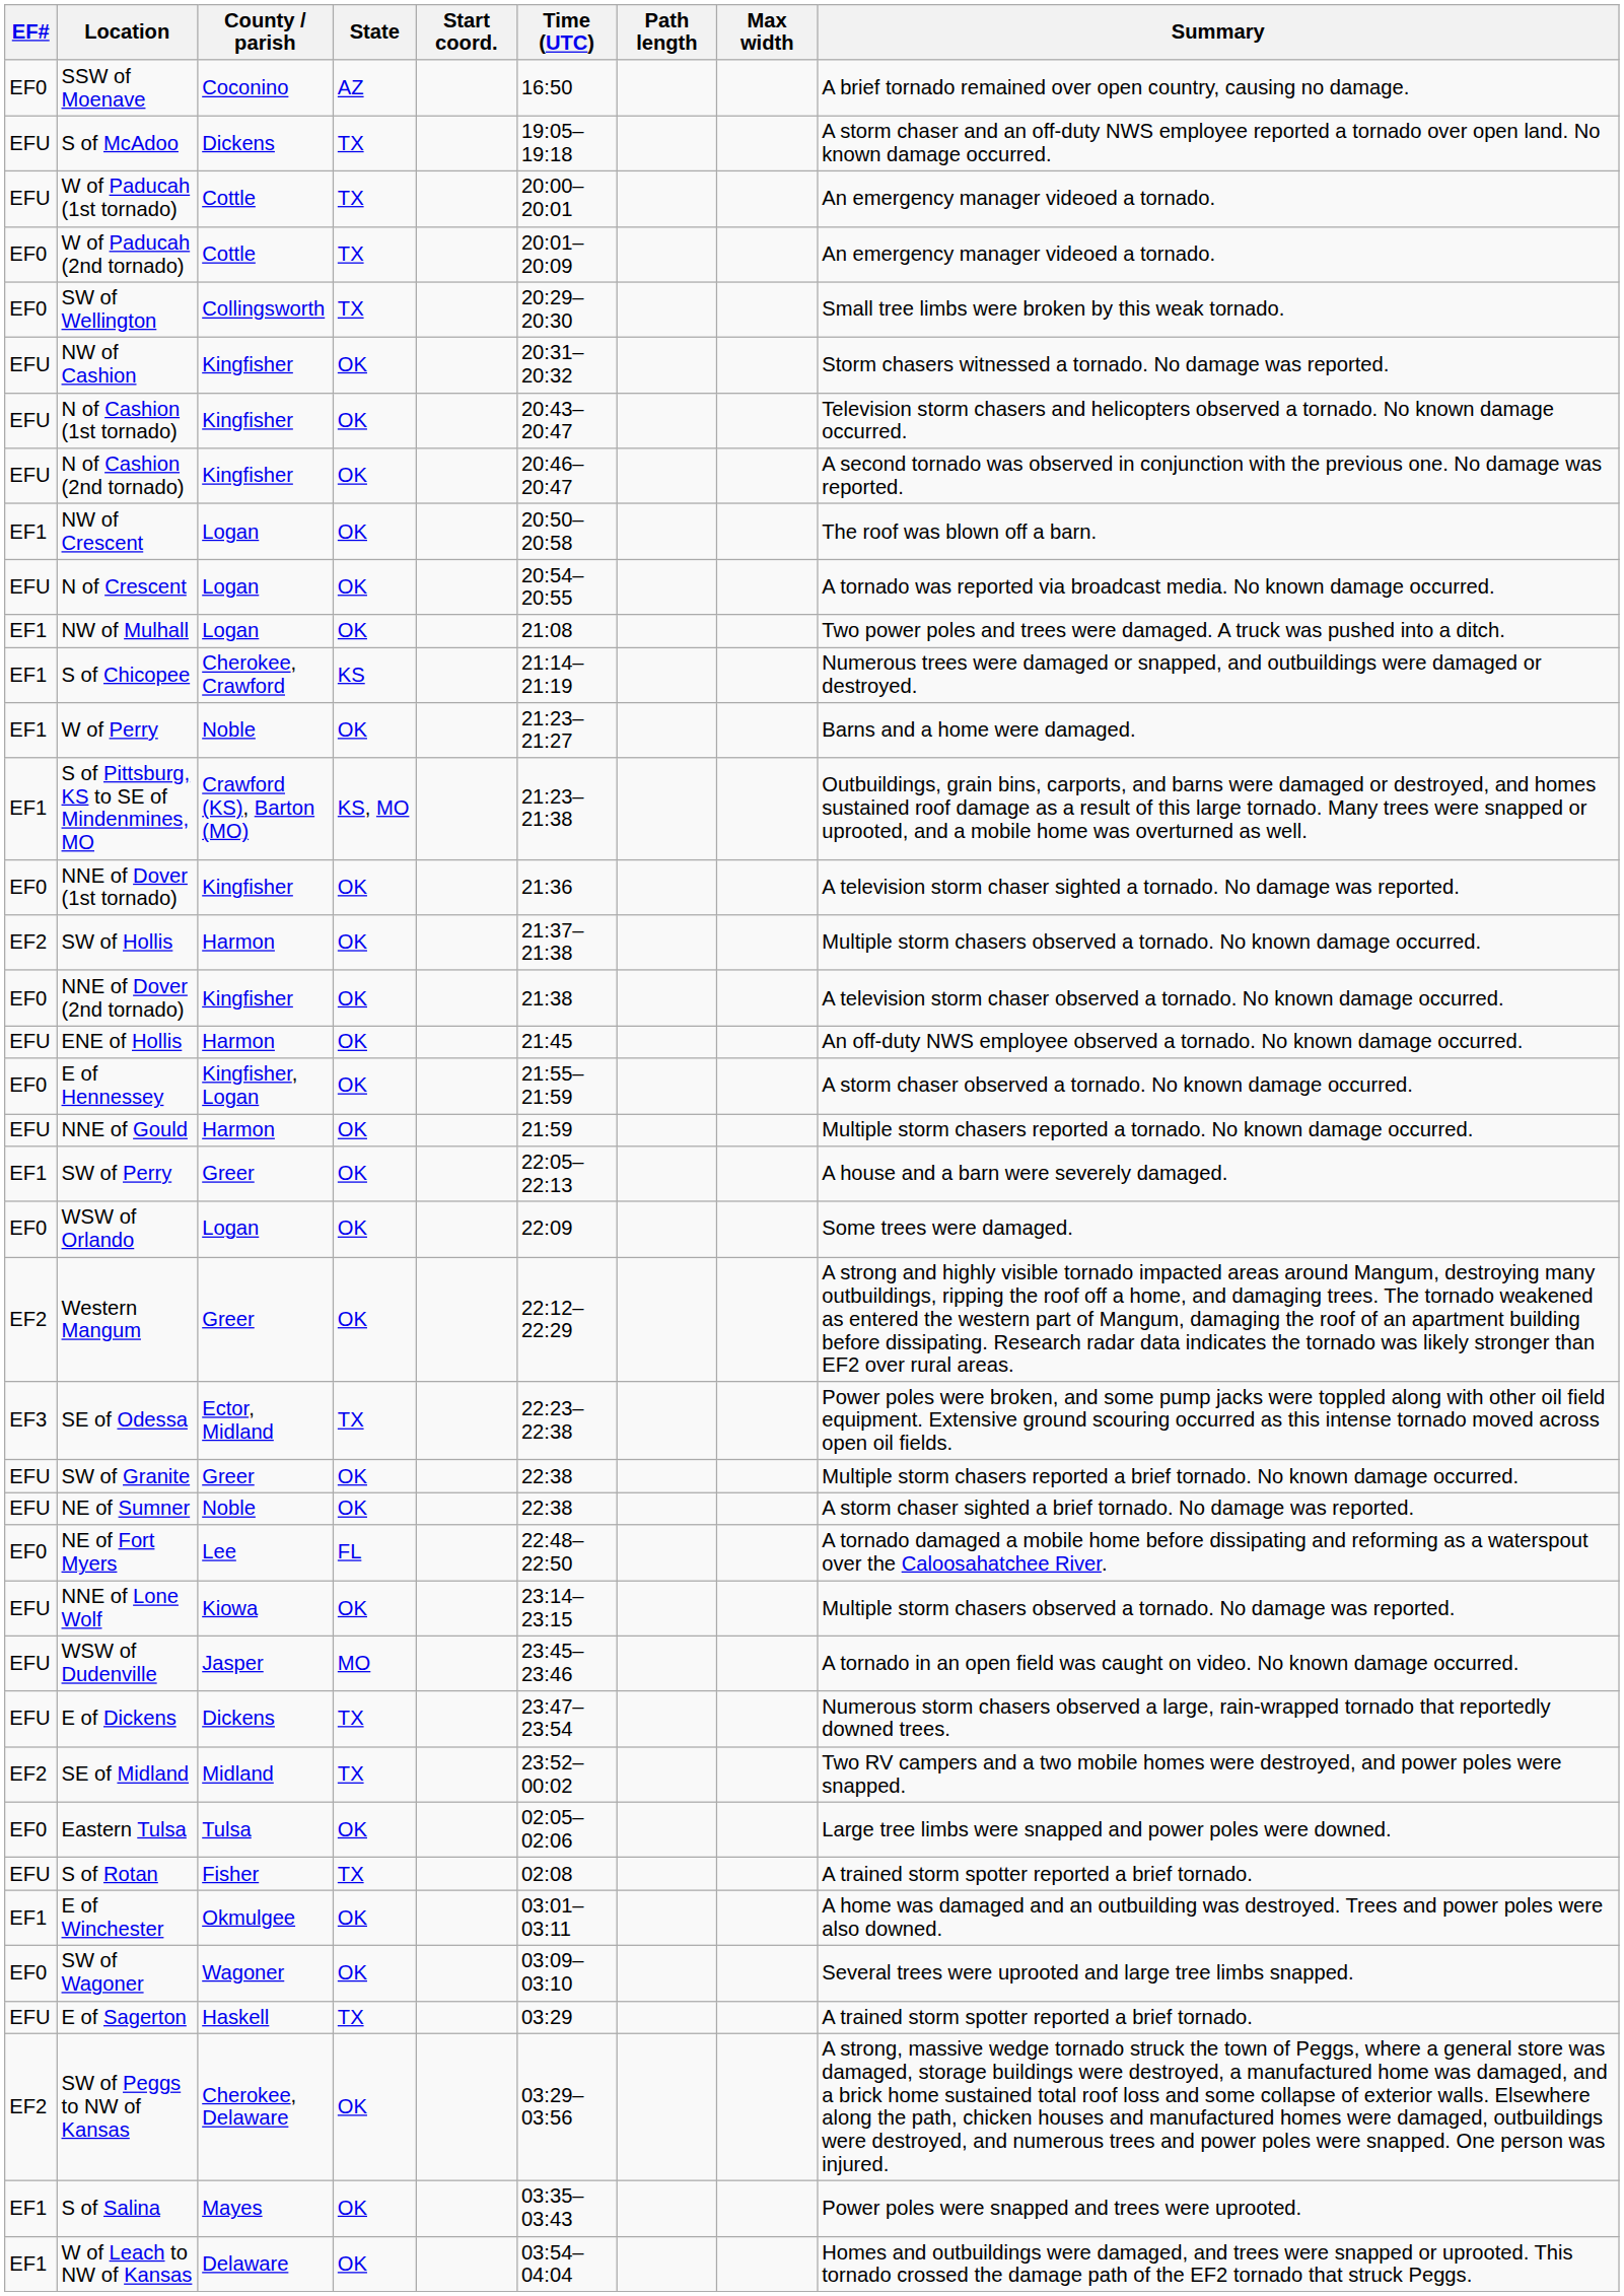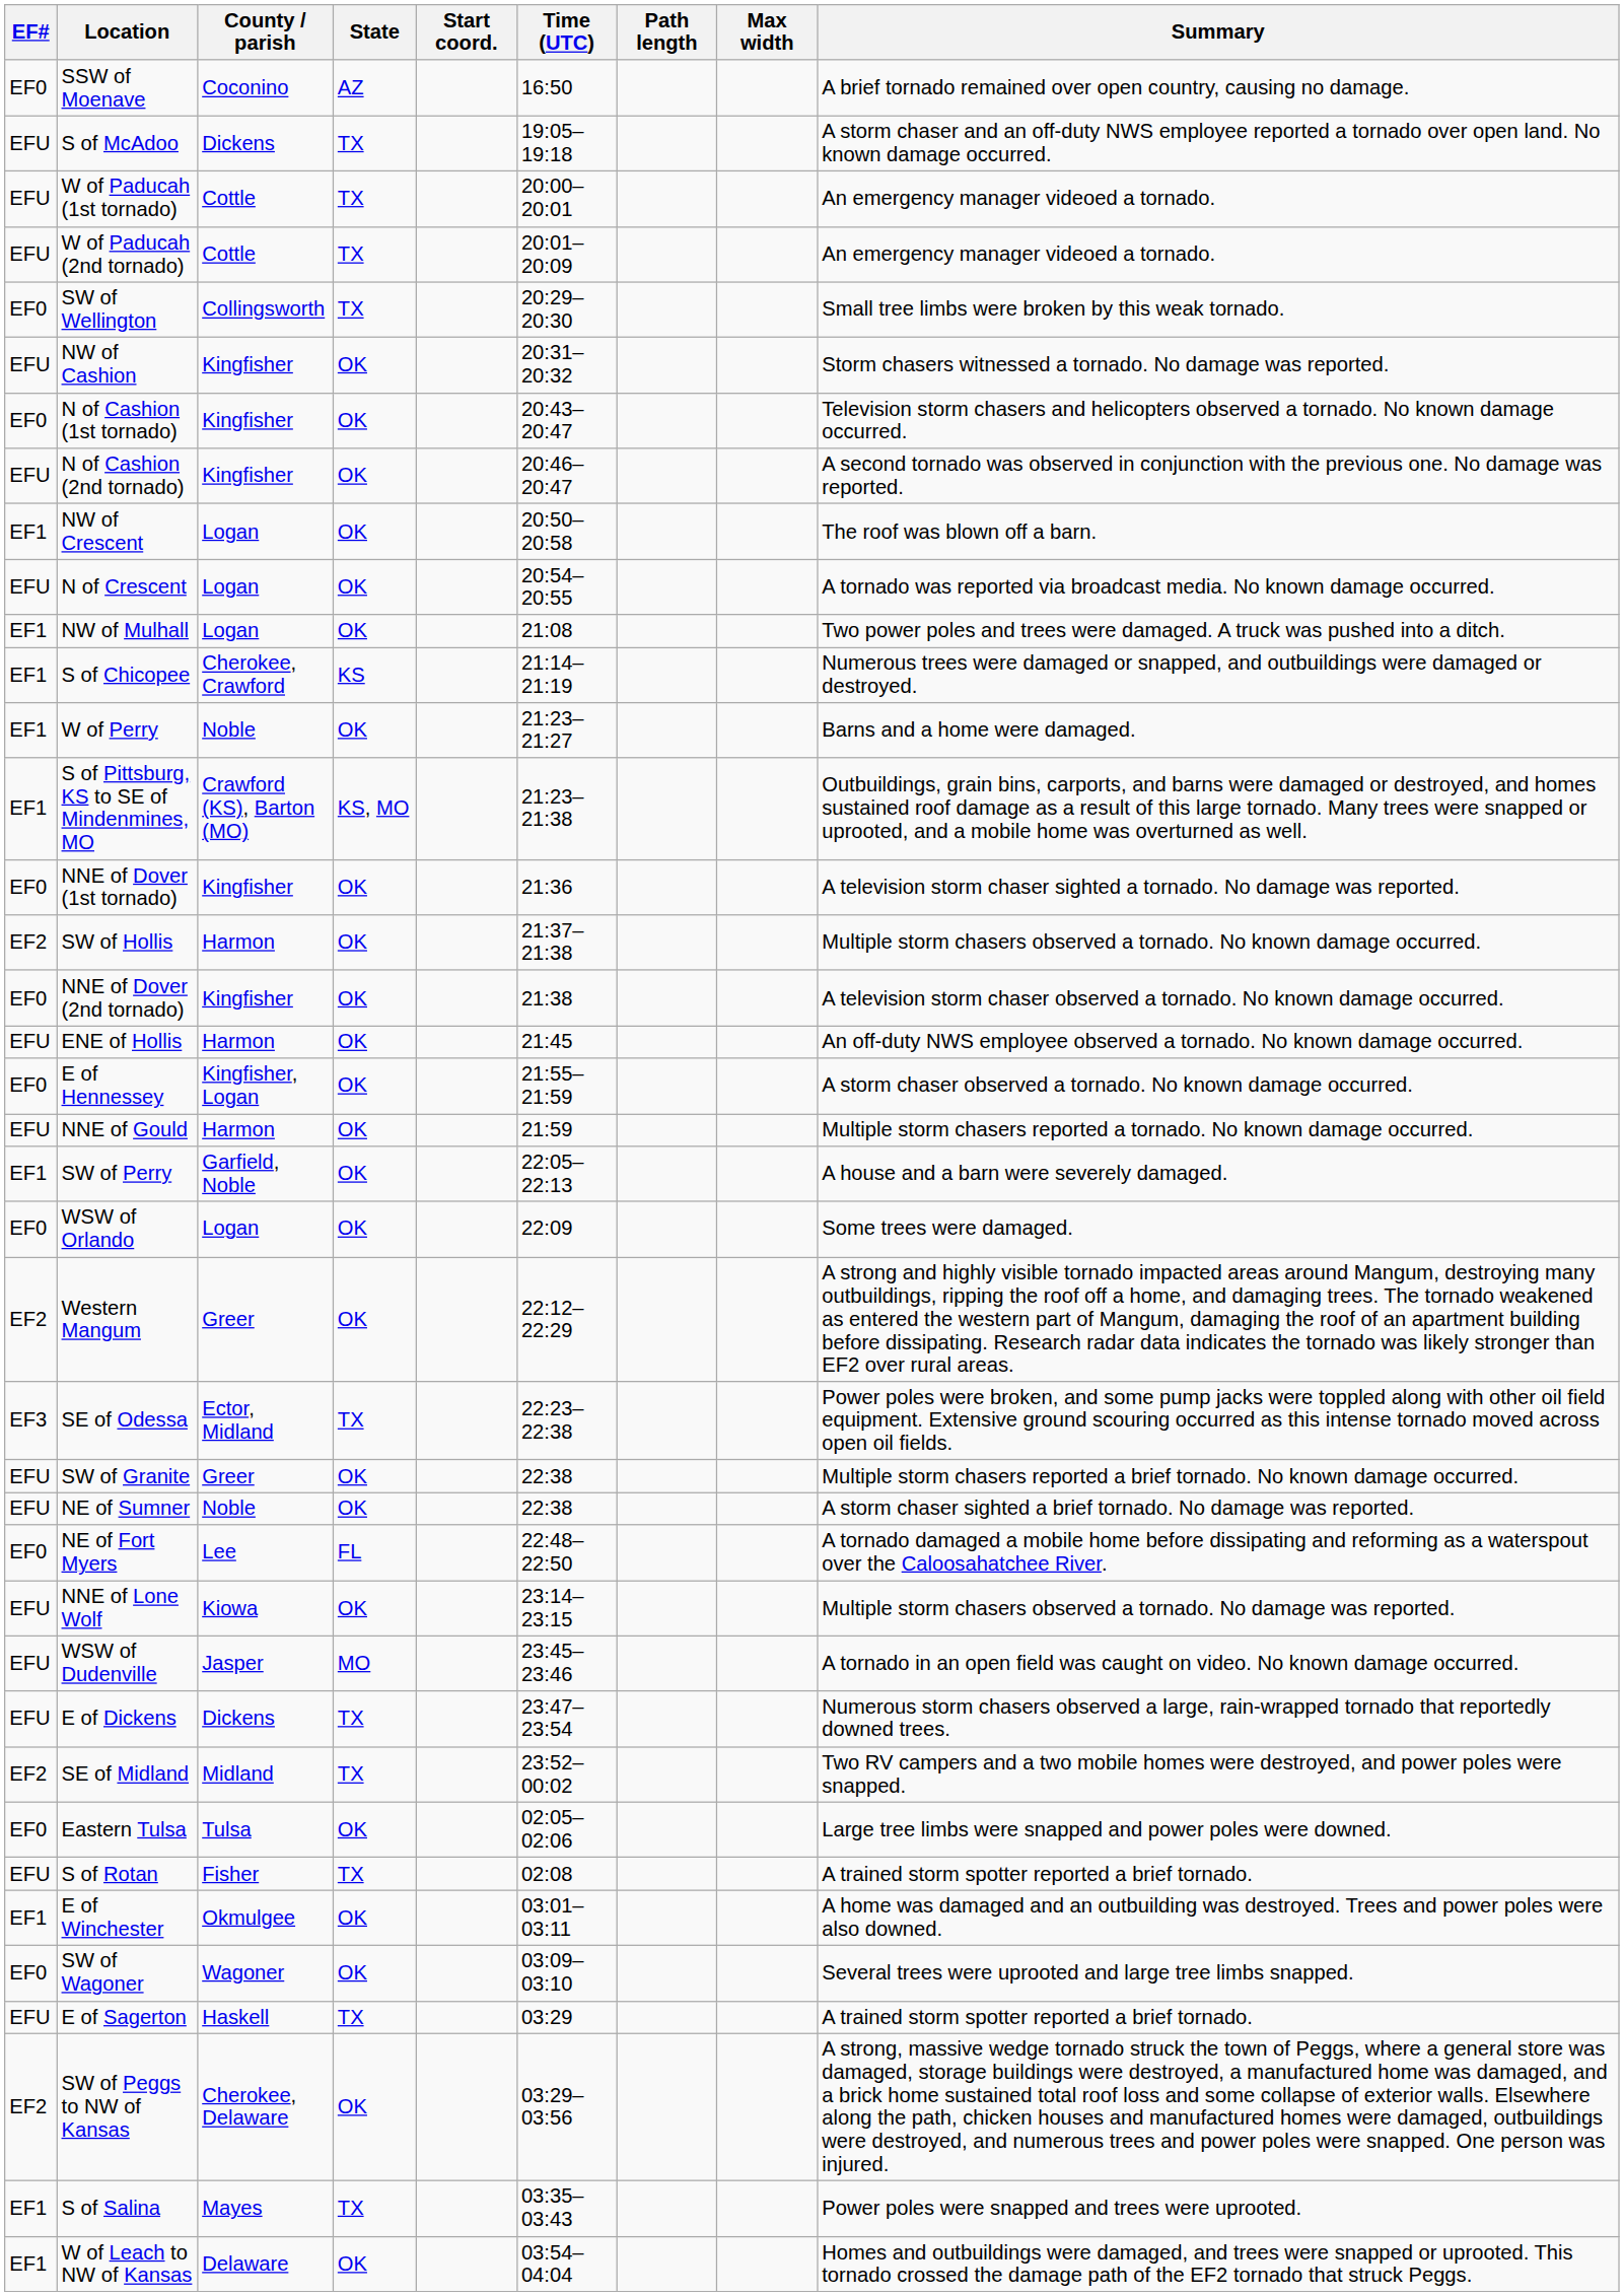W of Paducah (2nd tornado) | EF#: EF0 -> EFU
N of Cashion (1st tornado) | EF#: EFU -> EF0
SW of Perry | County / parish: Greer -> Garfield, Noble
S of Salina | State: OK -> TX
